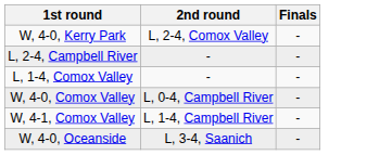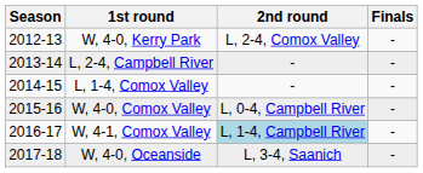+ column: Season | 2012-13 | 2013-14 | 2014-15 | 2015-16 | 2016-17 | 2017-18
W, 4-1, Comox Valley | 2nd round: no background -> lightblue background
